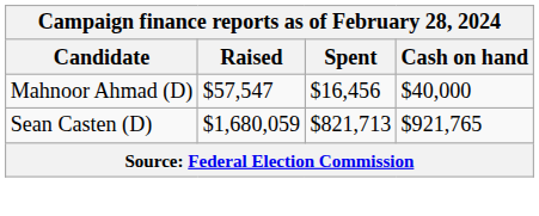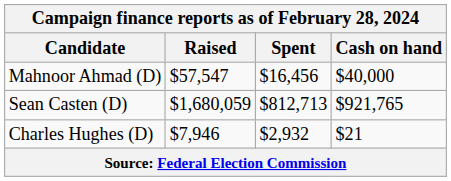Sean Casten (D) | Spent: $821,713 -> $812,713
+ row: Charles Hughes (D) | $7,946 | $2,932 | $21
